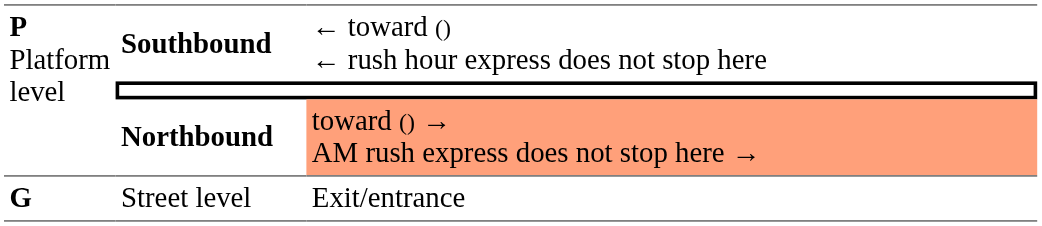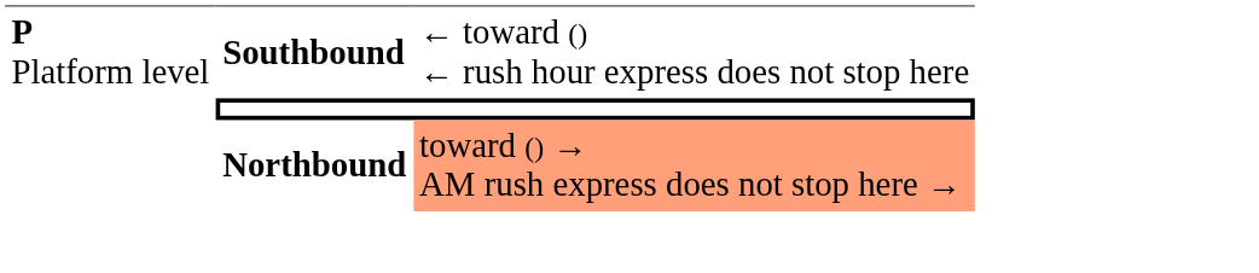- row: G | Street level | Exit/entrance
